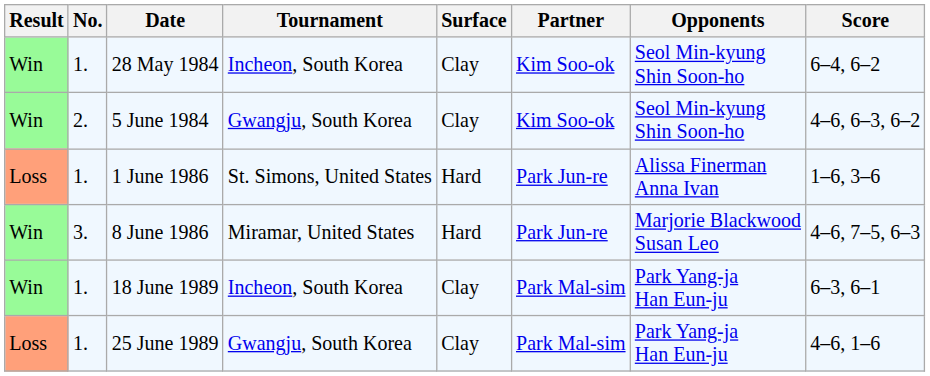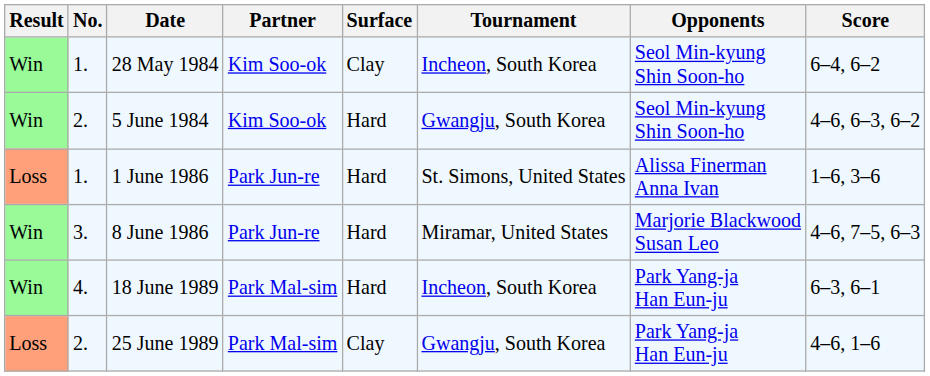columns swapped: Tournament <-> Partner
5 June 1984 | Surface: Clay -> Hard
18 June 1989 | No.: 1. -> 4.
18 June 1989 | Surface: Clay -> Hard
25 June 1989 | No.: 1. -> 2.
